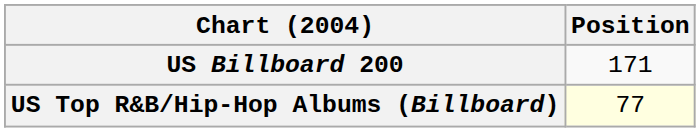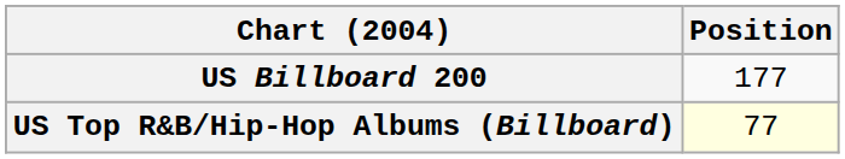US Billboard 200 | Position: 171 -> 177
